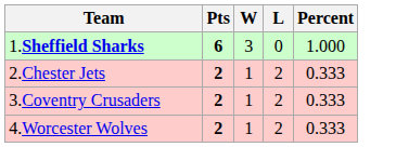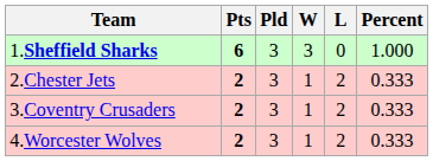+ column: Pld | 3 | 3 | 3 | 3
